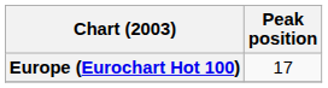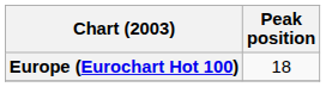Europe (Eurochart Hot 100) | Peak position: 17 -> 18
